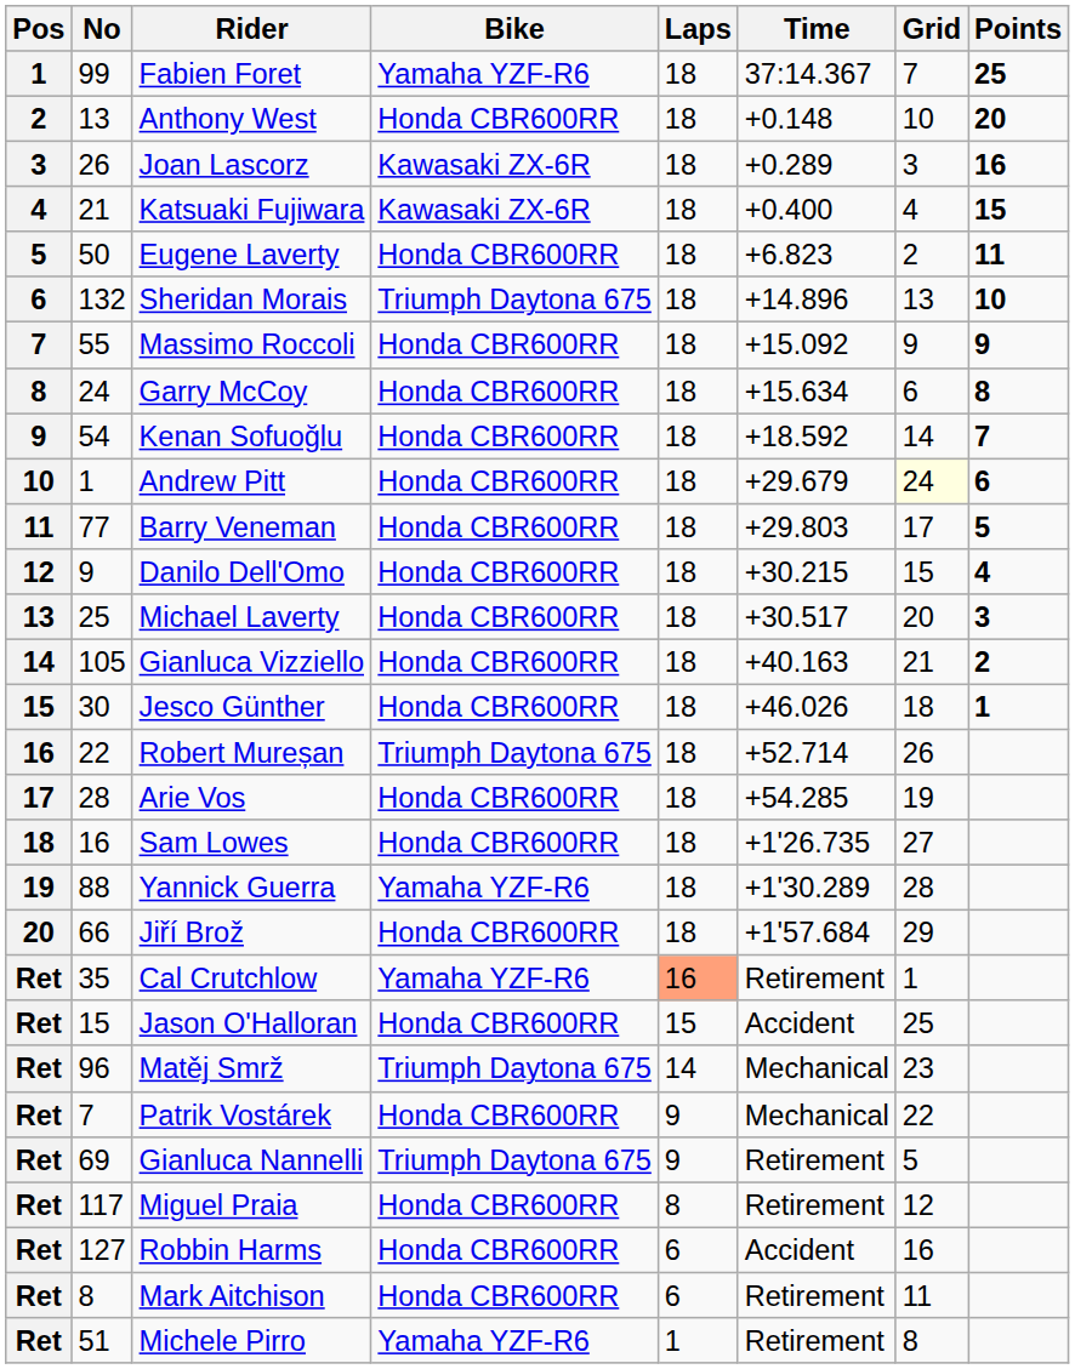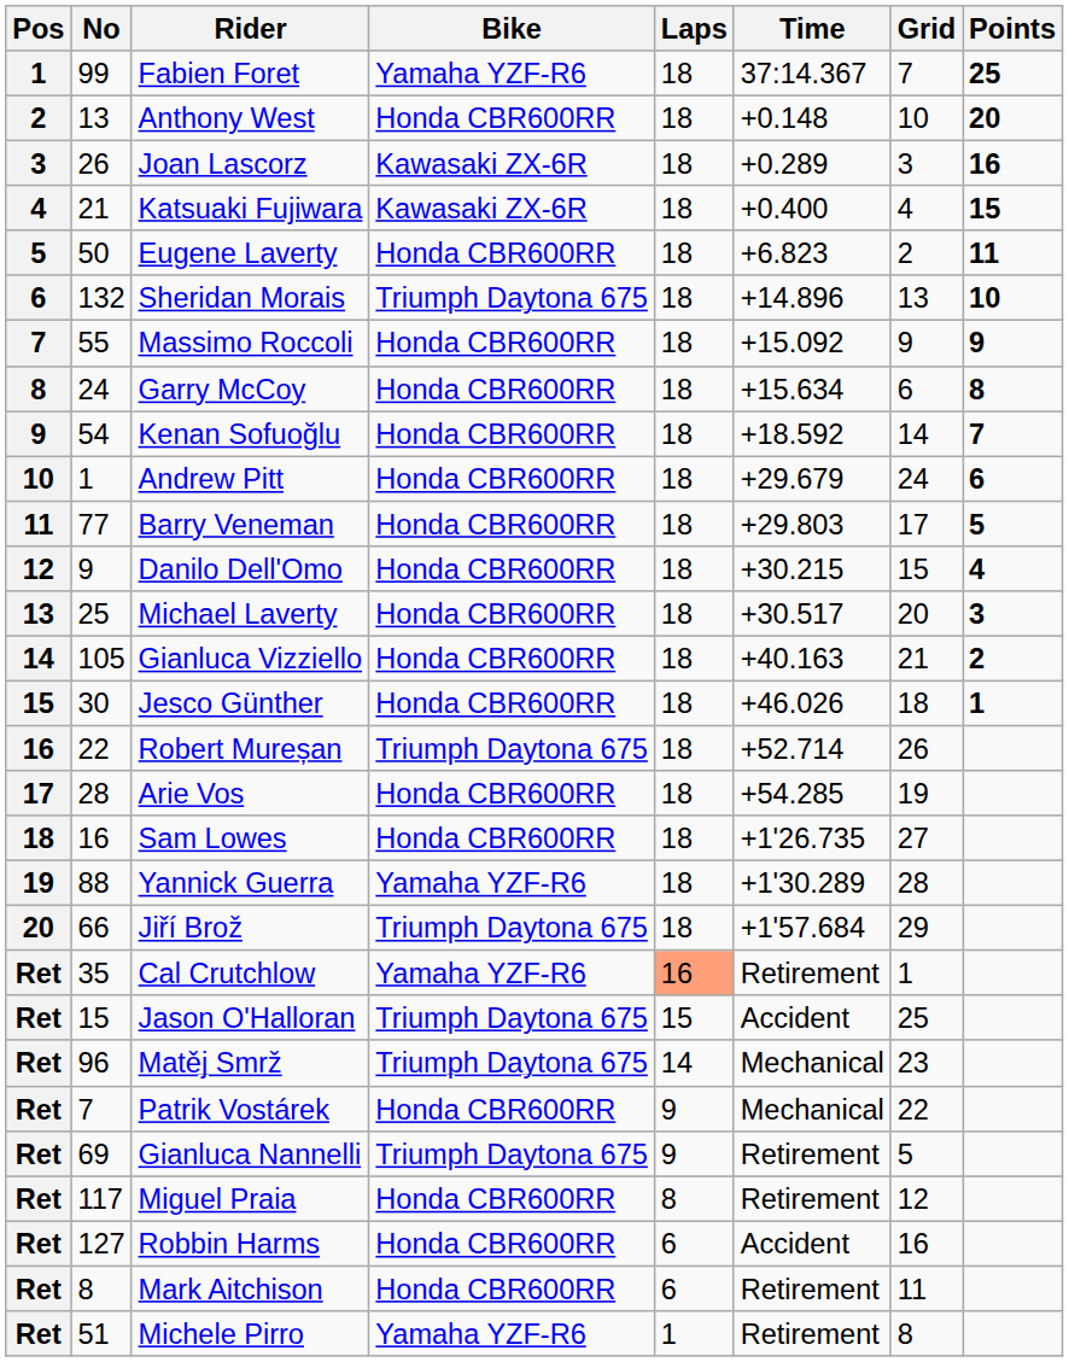Andrew Pitt | Grid: lightyellow background -> no background
Jiří Brož | Bike: Honda CBR600RR -> Triumph Daytona 675
Jason O'Halloran | Bike: Honda CBR600RR -> Triumph Daytona 675
